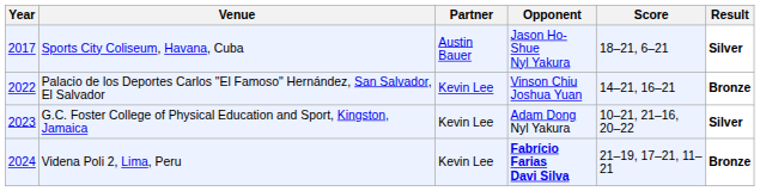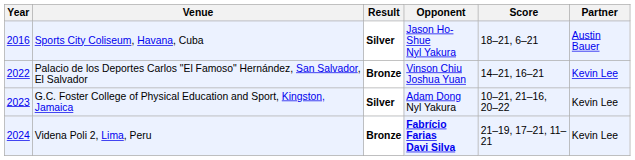columns swapped: Partner <-> Result
Sports City Coliseum, Havana, Cuba | Year: 2017 -> 2016
